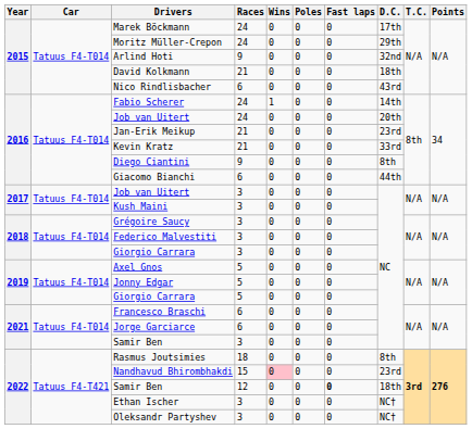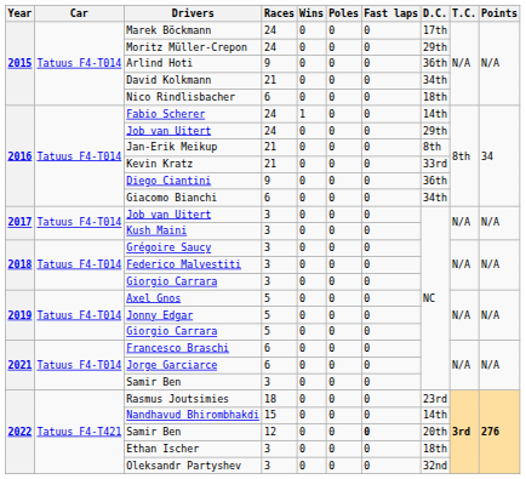Arlind Hoti | D.C.: 32nd -> 36th
David Kolkmann | D.C.: 18th -> 34th
Nico Rindlisbacher | D.C.: 43rd -> 18th
Job van Uitert / 24 | D.C.: 20th -> 29th
Jan-Erik Meikup | D.C.: 23rd -> 8th
Diego Ciantini | D.C.: 8th -> 36th
Giacomo Bianchi | D.C.: 44th -> 34th
Rasmus Joutsimies | D.C.: 8th -> 23rd
Nandhavud Bhirombhakdi | Wins: pink background -> no background
Nandhavud Bhirombhakdi | D.C.: 23rd -> 14th
Samir Ben / 12 | D.C.: 18th -> 20th
Ethan Ischer | D.C.: NC† -> 18th
Oleksandr Partyshev | D.C.: NC† -> 32nd
